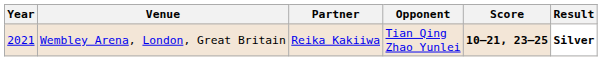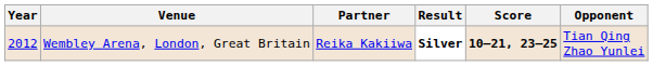columns swapped: Opponent <-> Result
Wembley Arena, London, Great Britain | Year: 2021 -> 2012
